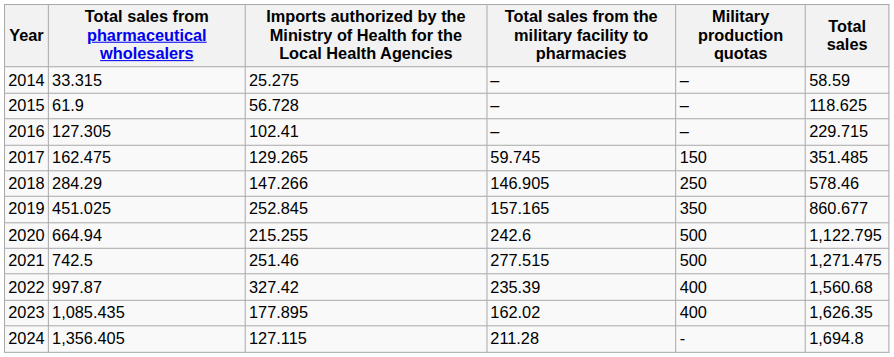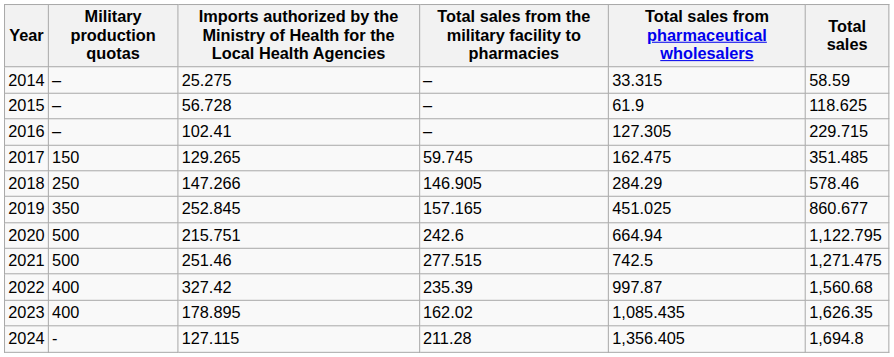columns swapped: Total sales from pharmaceutical wholesalers <-> Military production quotas
2020 | column 3: 215.255 -> 215.751
2023 | column 3: 177.895 -> 178.895
